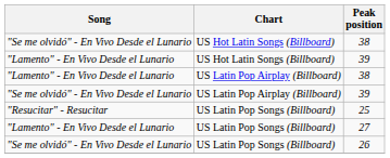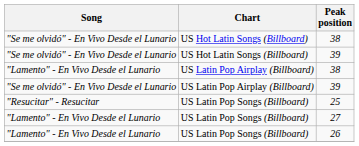US Hot Latin Songs (Billboard) / 39 | Song: "Lamento" - En Vivo Desde el Lunario -> "Se me olvidó" - En Vivo Desde el Lunario
26 | Song: "Se me olvidó" - En Vivo Desde el Lunario -> "Lamento" - En Vivo Desde el Lunario
